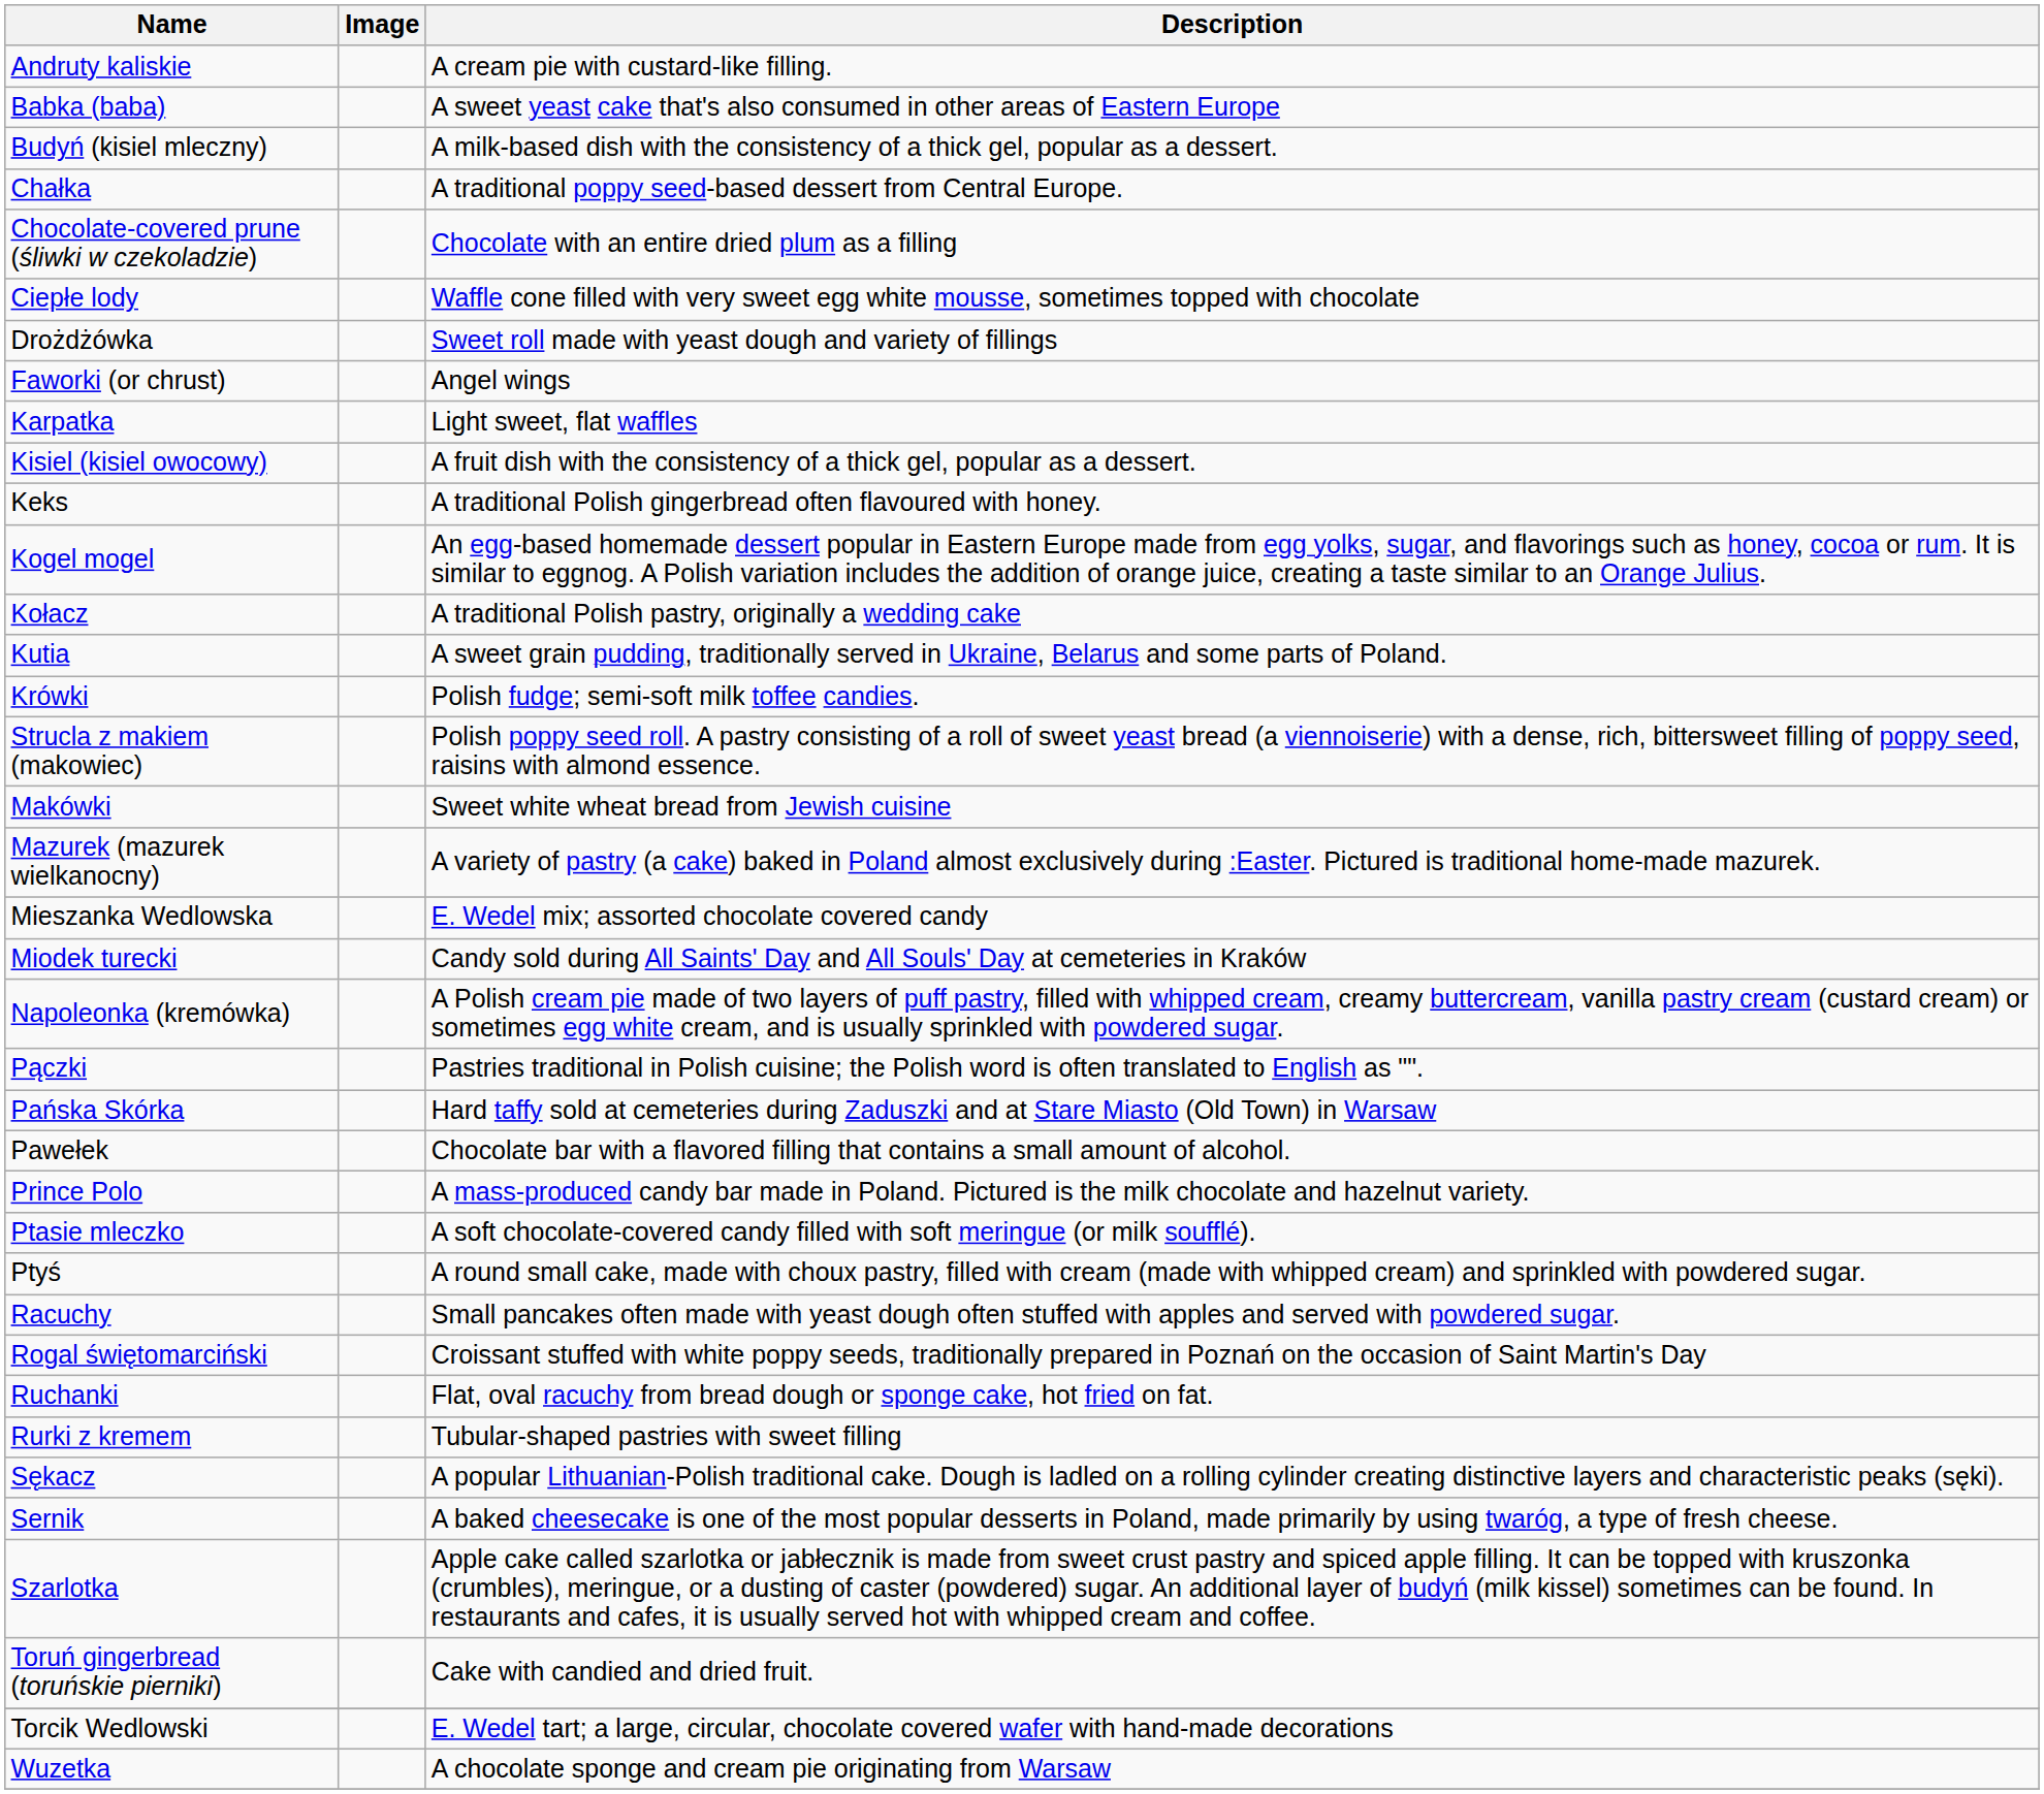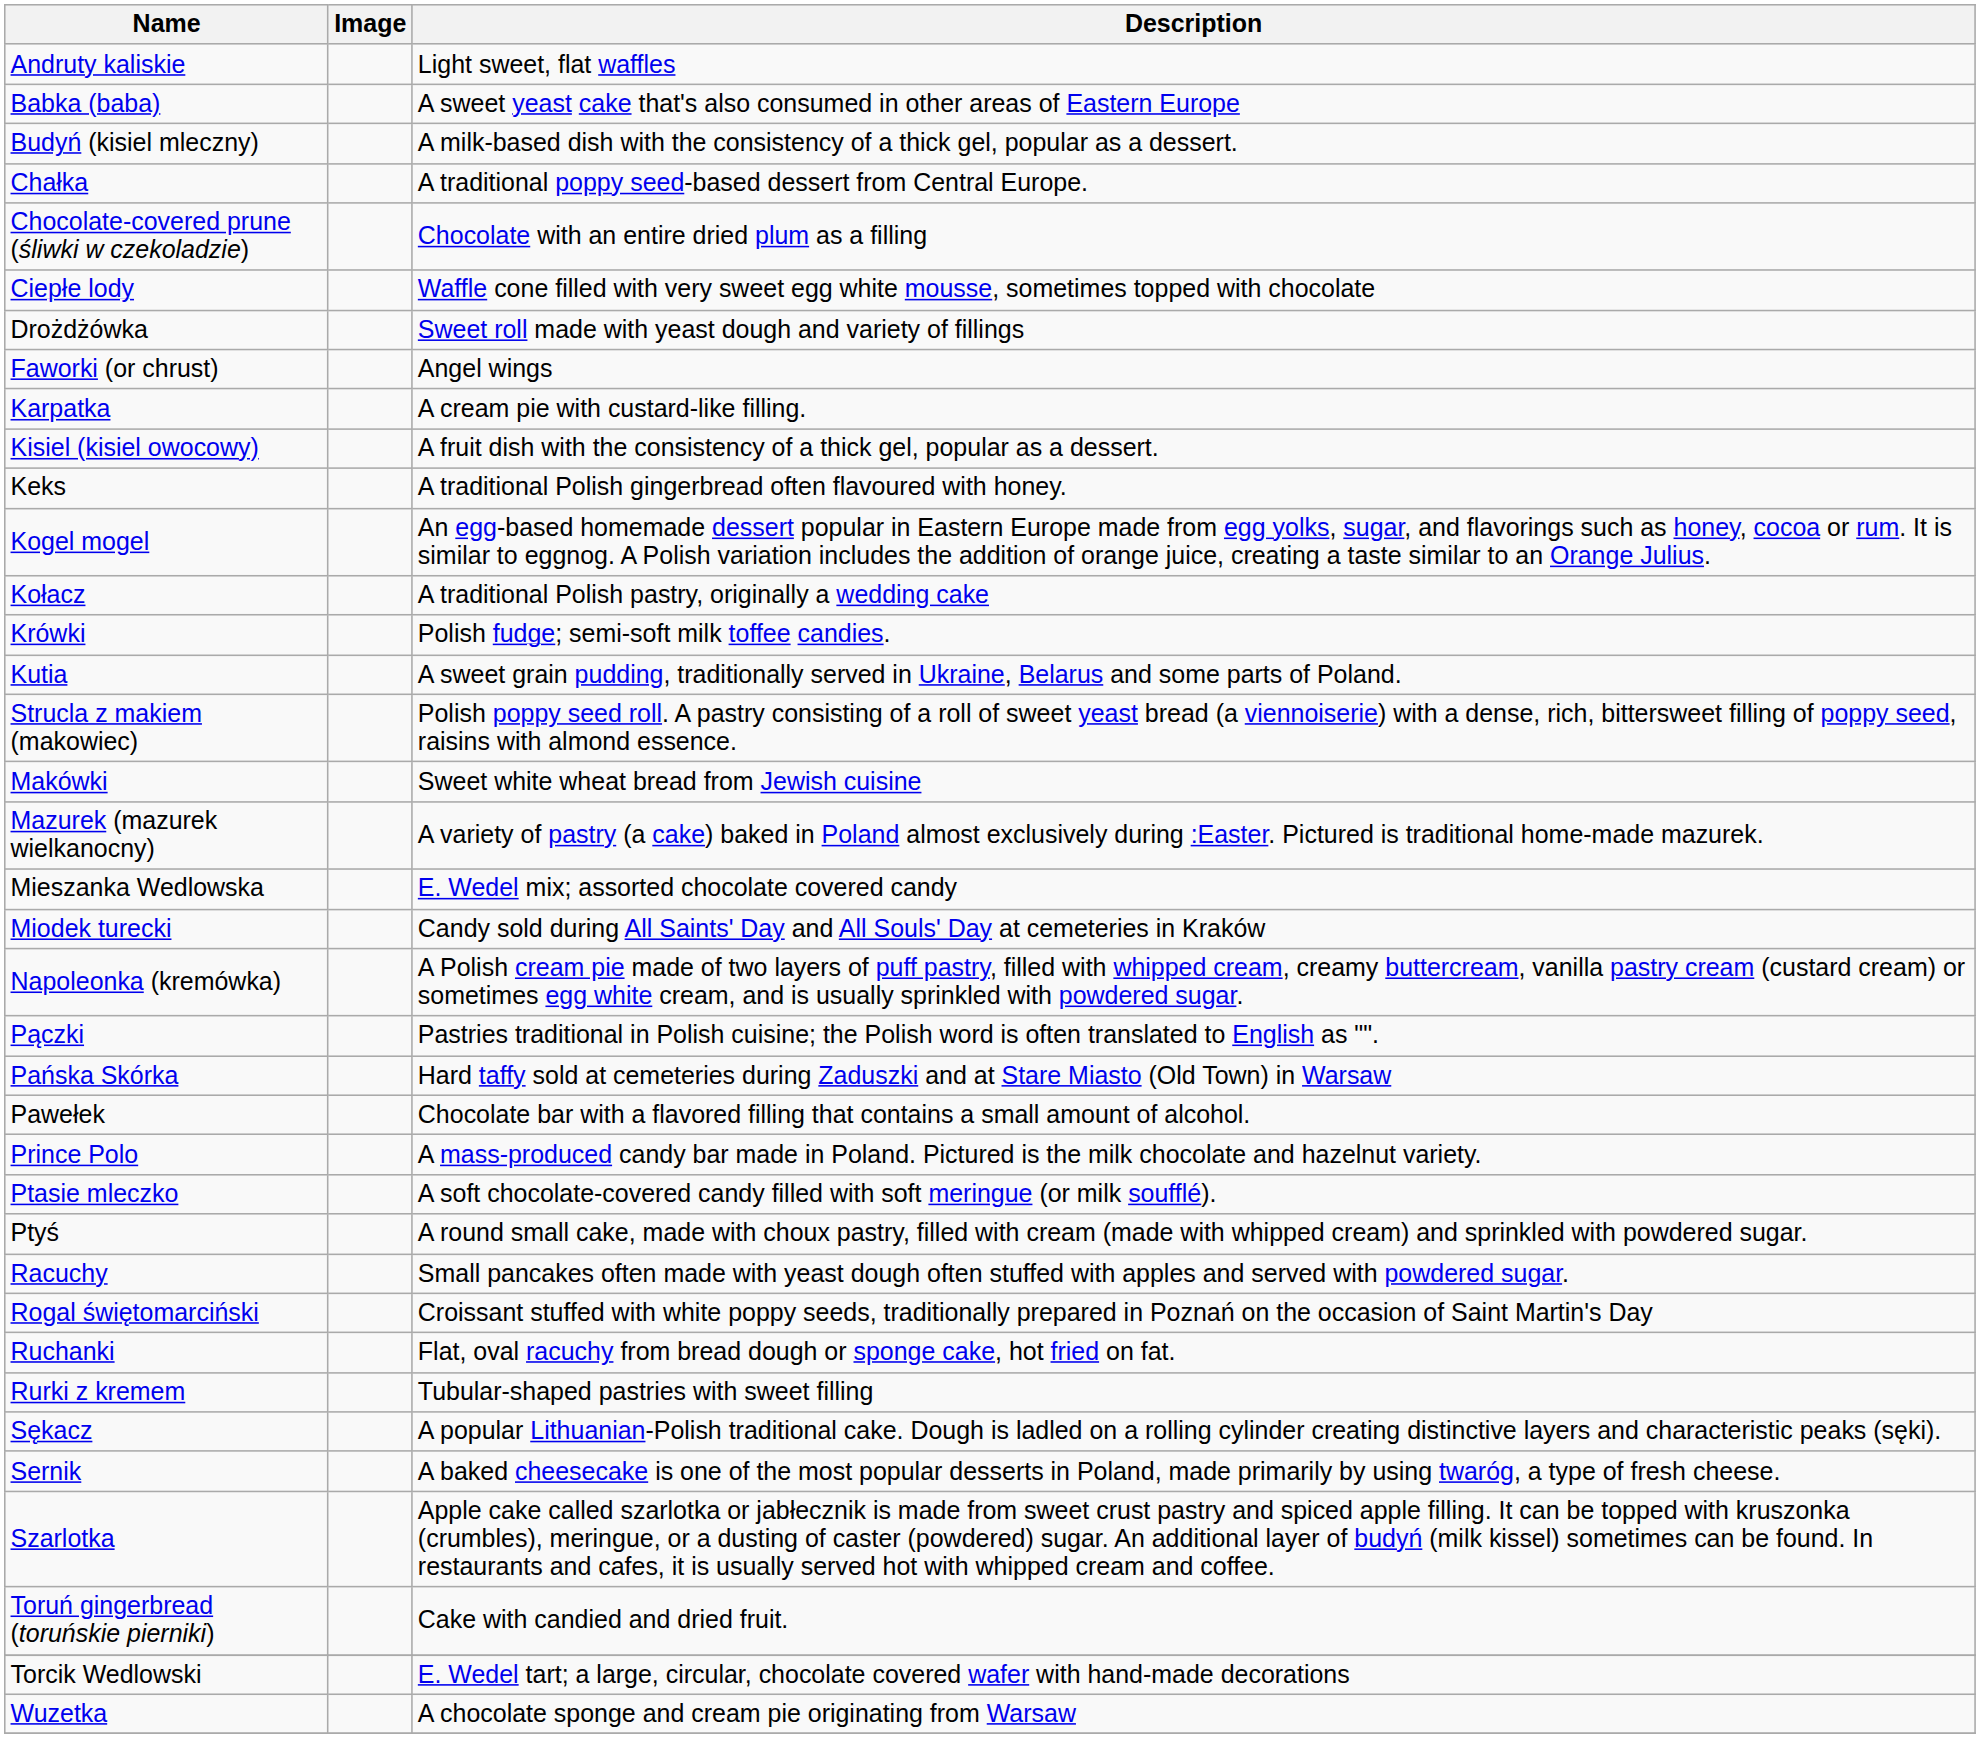Andruty kaliskie | Description: A cream pie with custard-like filling. -> Light sweet, flat waffles
Karpatka | Description: Light sweet, flat waffles -> A cream pie with custard-like filling.
rows swapped: Krówki <-> Kutia
